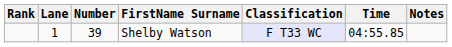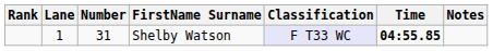Shelby Watson | Number: 39 -> 31
Shelby Watson | Time: normal -> bold
